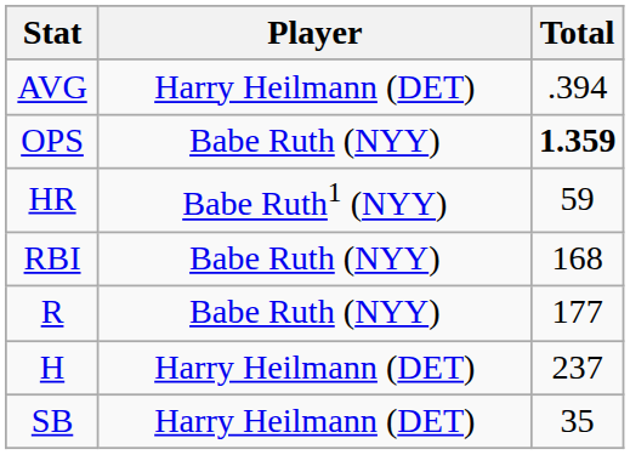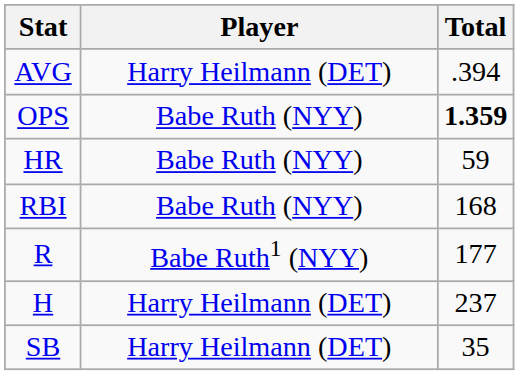HR | Player: Babe Ruth1 (NYY) -> Babe Ruth (NYY)
R | Player: Babe Ruth (NYY) -> Babe Ruth1 (NYY)
